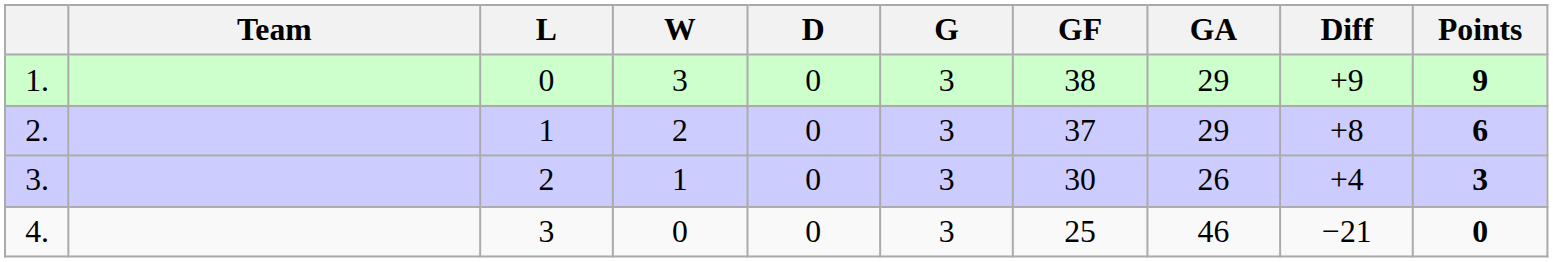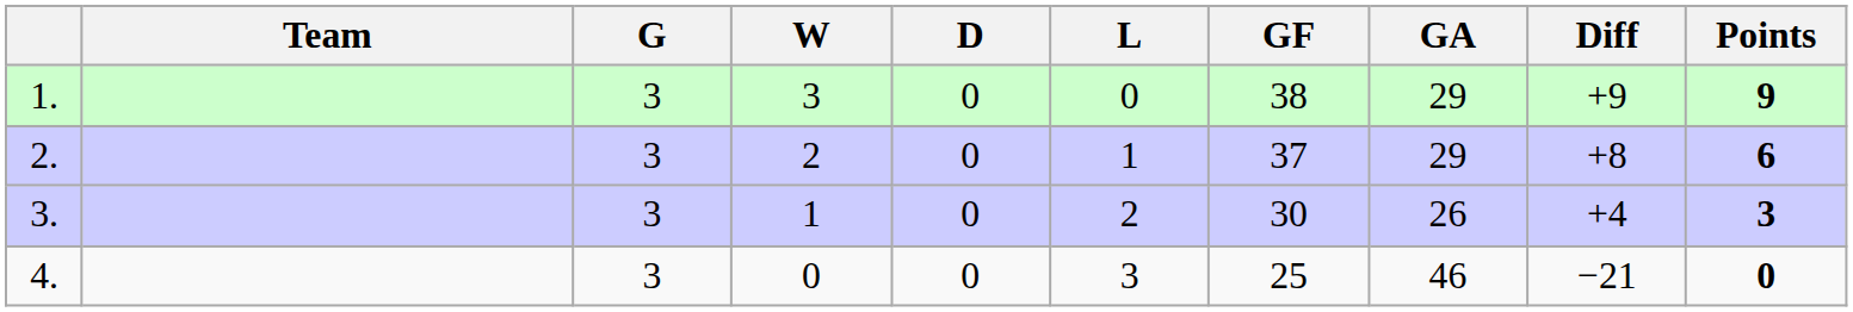columns swapped: G <-> L
